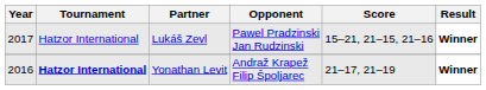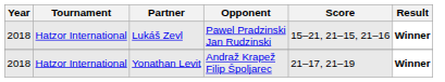Lukáš Zevl | Year: 2017 -> 2018
Yonathan Levit | Year: 2016 -> 2018
Yonathan Levit | Tournament: bold -> normal
